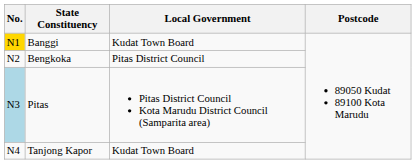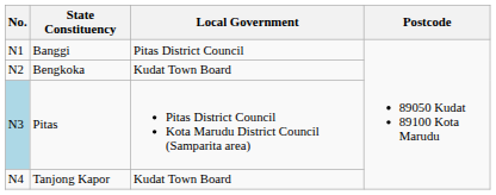Banggi | No.: gold background -> no background
Banggi | Local Government: Kudat Town Board -> Pitas District Council
Bengkoka | Local Government: Pitas District Council -> Kudat Town Board
